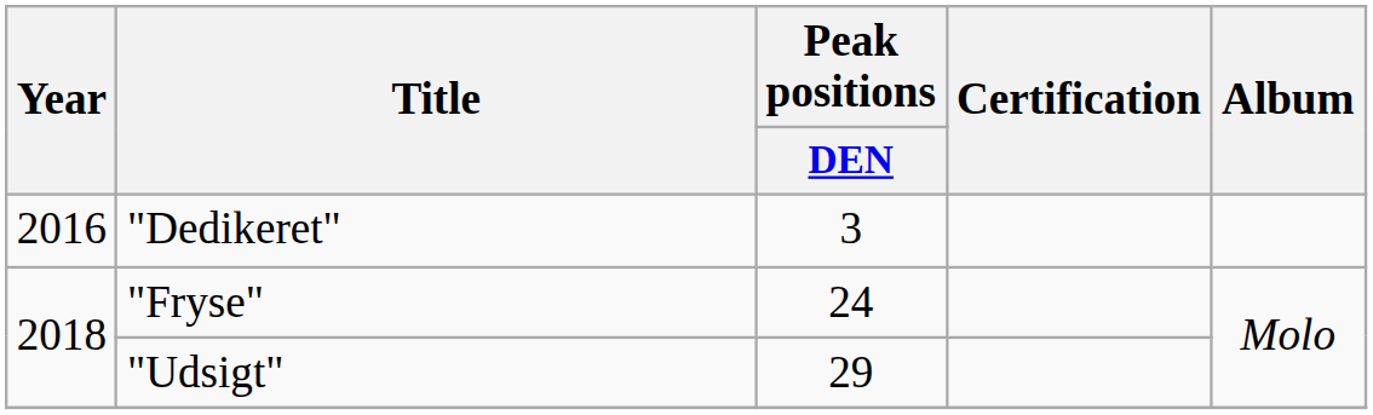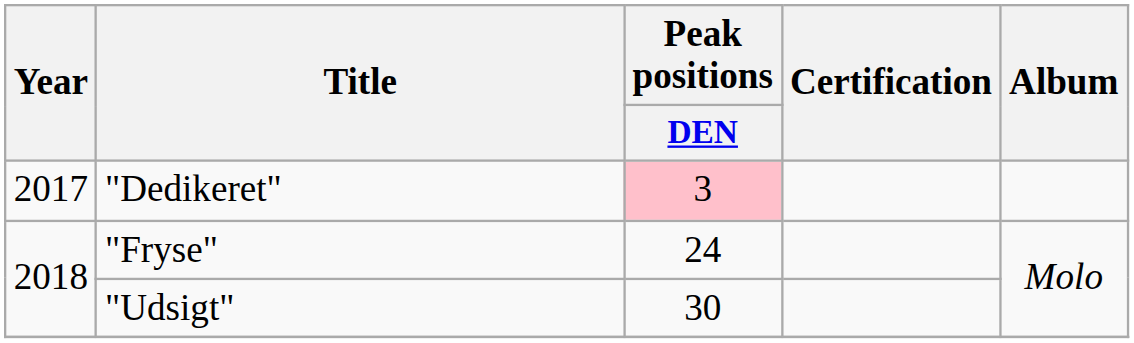"Dedikeret" | Year: 2016 -> 2017
"Dedikeret" | Peak positions / DEN: no background -> pink background
"Udsigt" | Peak positions / DEN: 29 -> 30
